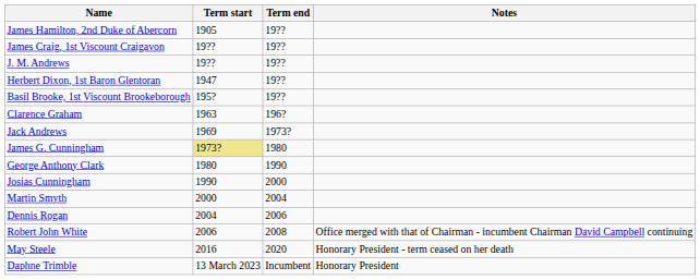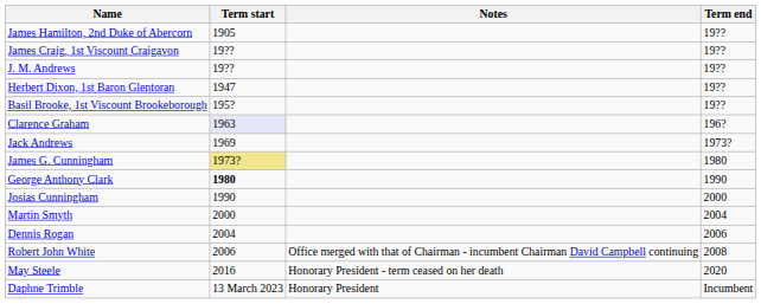columns swapped: Term end <-> Notes
Clarence Graham | Term start: no background -> lavender background
George Anthony Clark | Term start: normal -> bold
